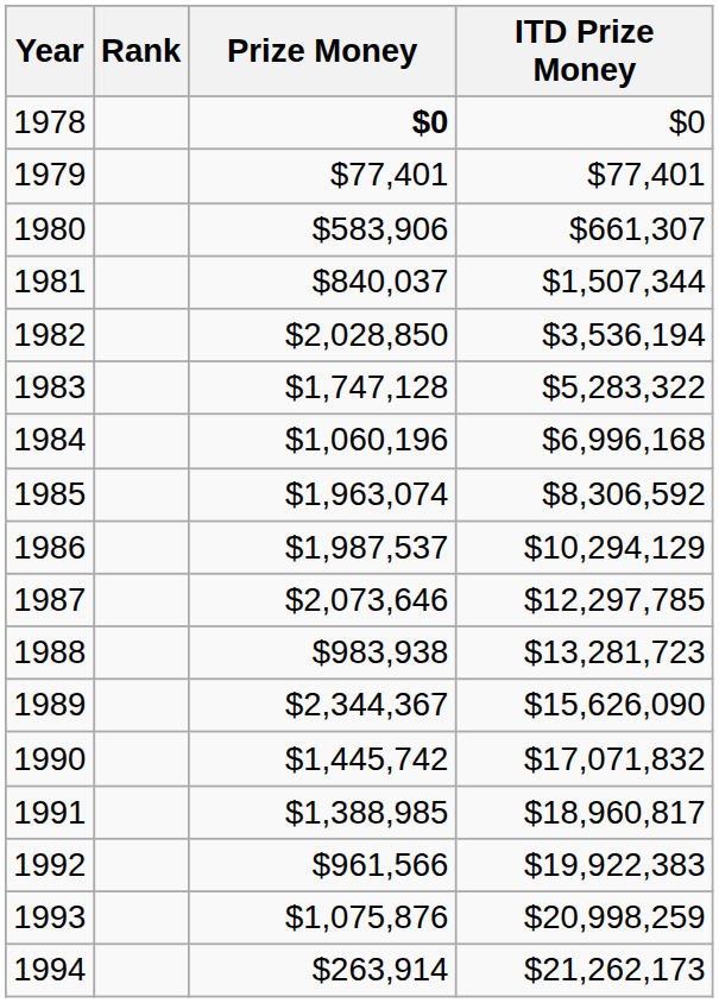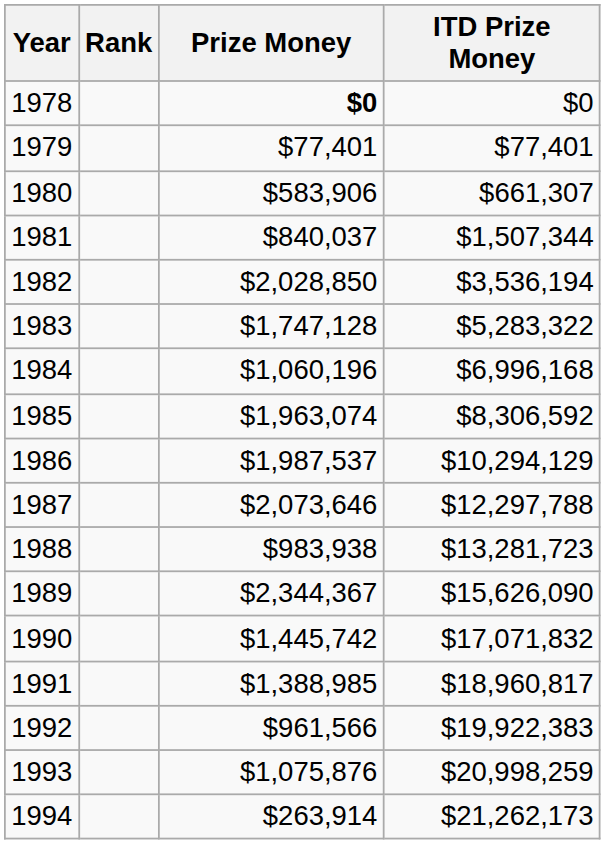1987 | ITD Prize Money: $12,297,785 -> $12,297,788
